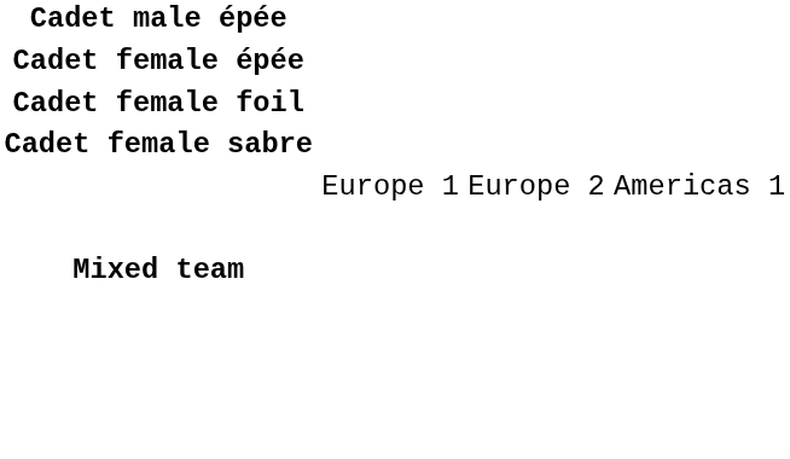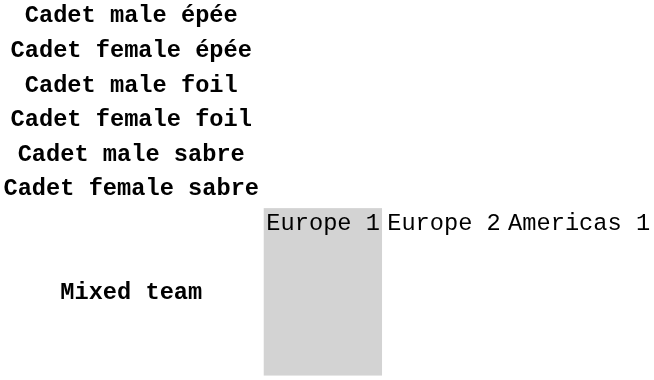+ row: Cadet male foil
+ row: Cadet male sabre
Mixed team | column 2: no background -> lightgrey background
